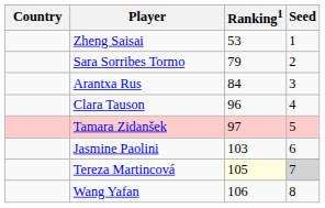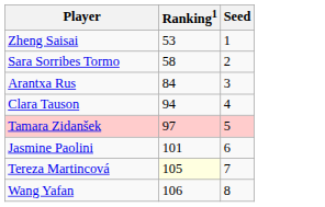- column: Country
Sara Sorribes Tormo | Ranking1: 79 -> 58
Clara Tauson | Ranking1: 96 -> 94
Jasmine Paolini | Ranking1: 103 -> 101
Tereza Martincová | Seed: lightgrey background -> no background
